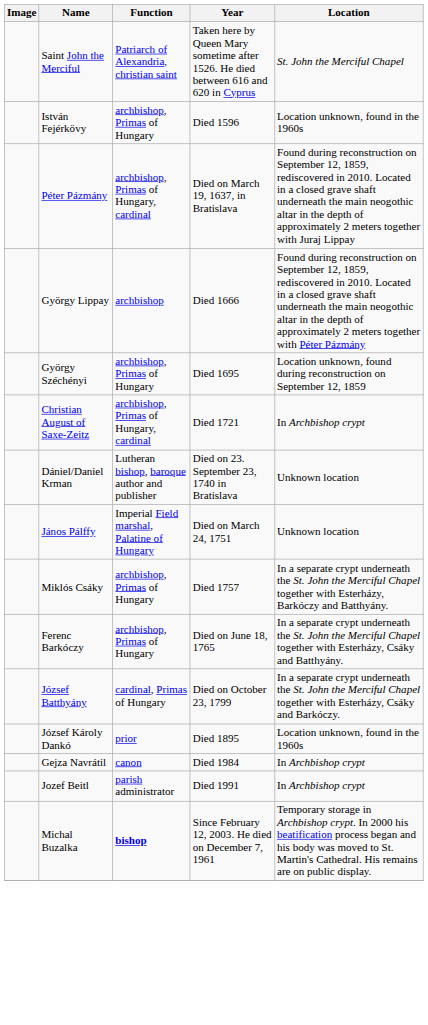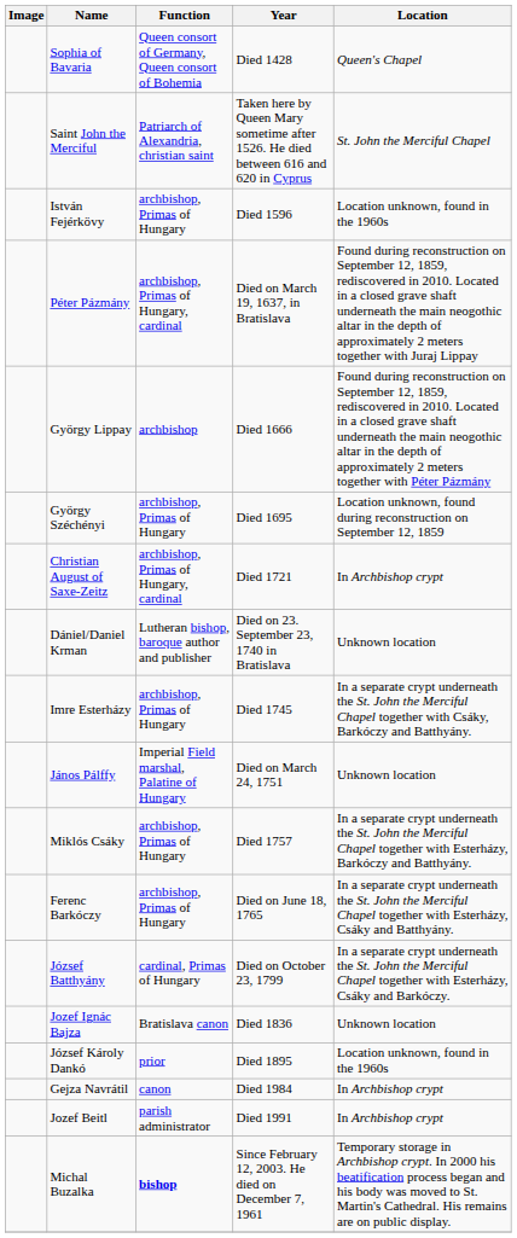+ row: Sophia of Bavaria | Queen consort of Germany, Queen consort of Bohemia | Died 1428 | Queen's Chapel
+ row: Imre Esterházy | archbishop, Primas of Hungary | Died 1745 | In a separate crypt underneath the St. John the Merciful Chapel together with Csáky, Barkóczy and Batthyány.
+ row: Jozef Ignác Bajza | Bratislava canon | Died 1836 | Unknown location
